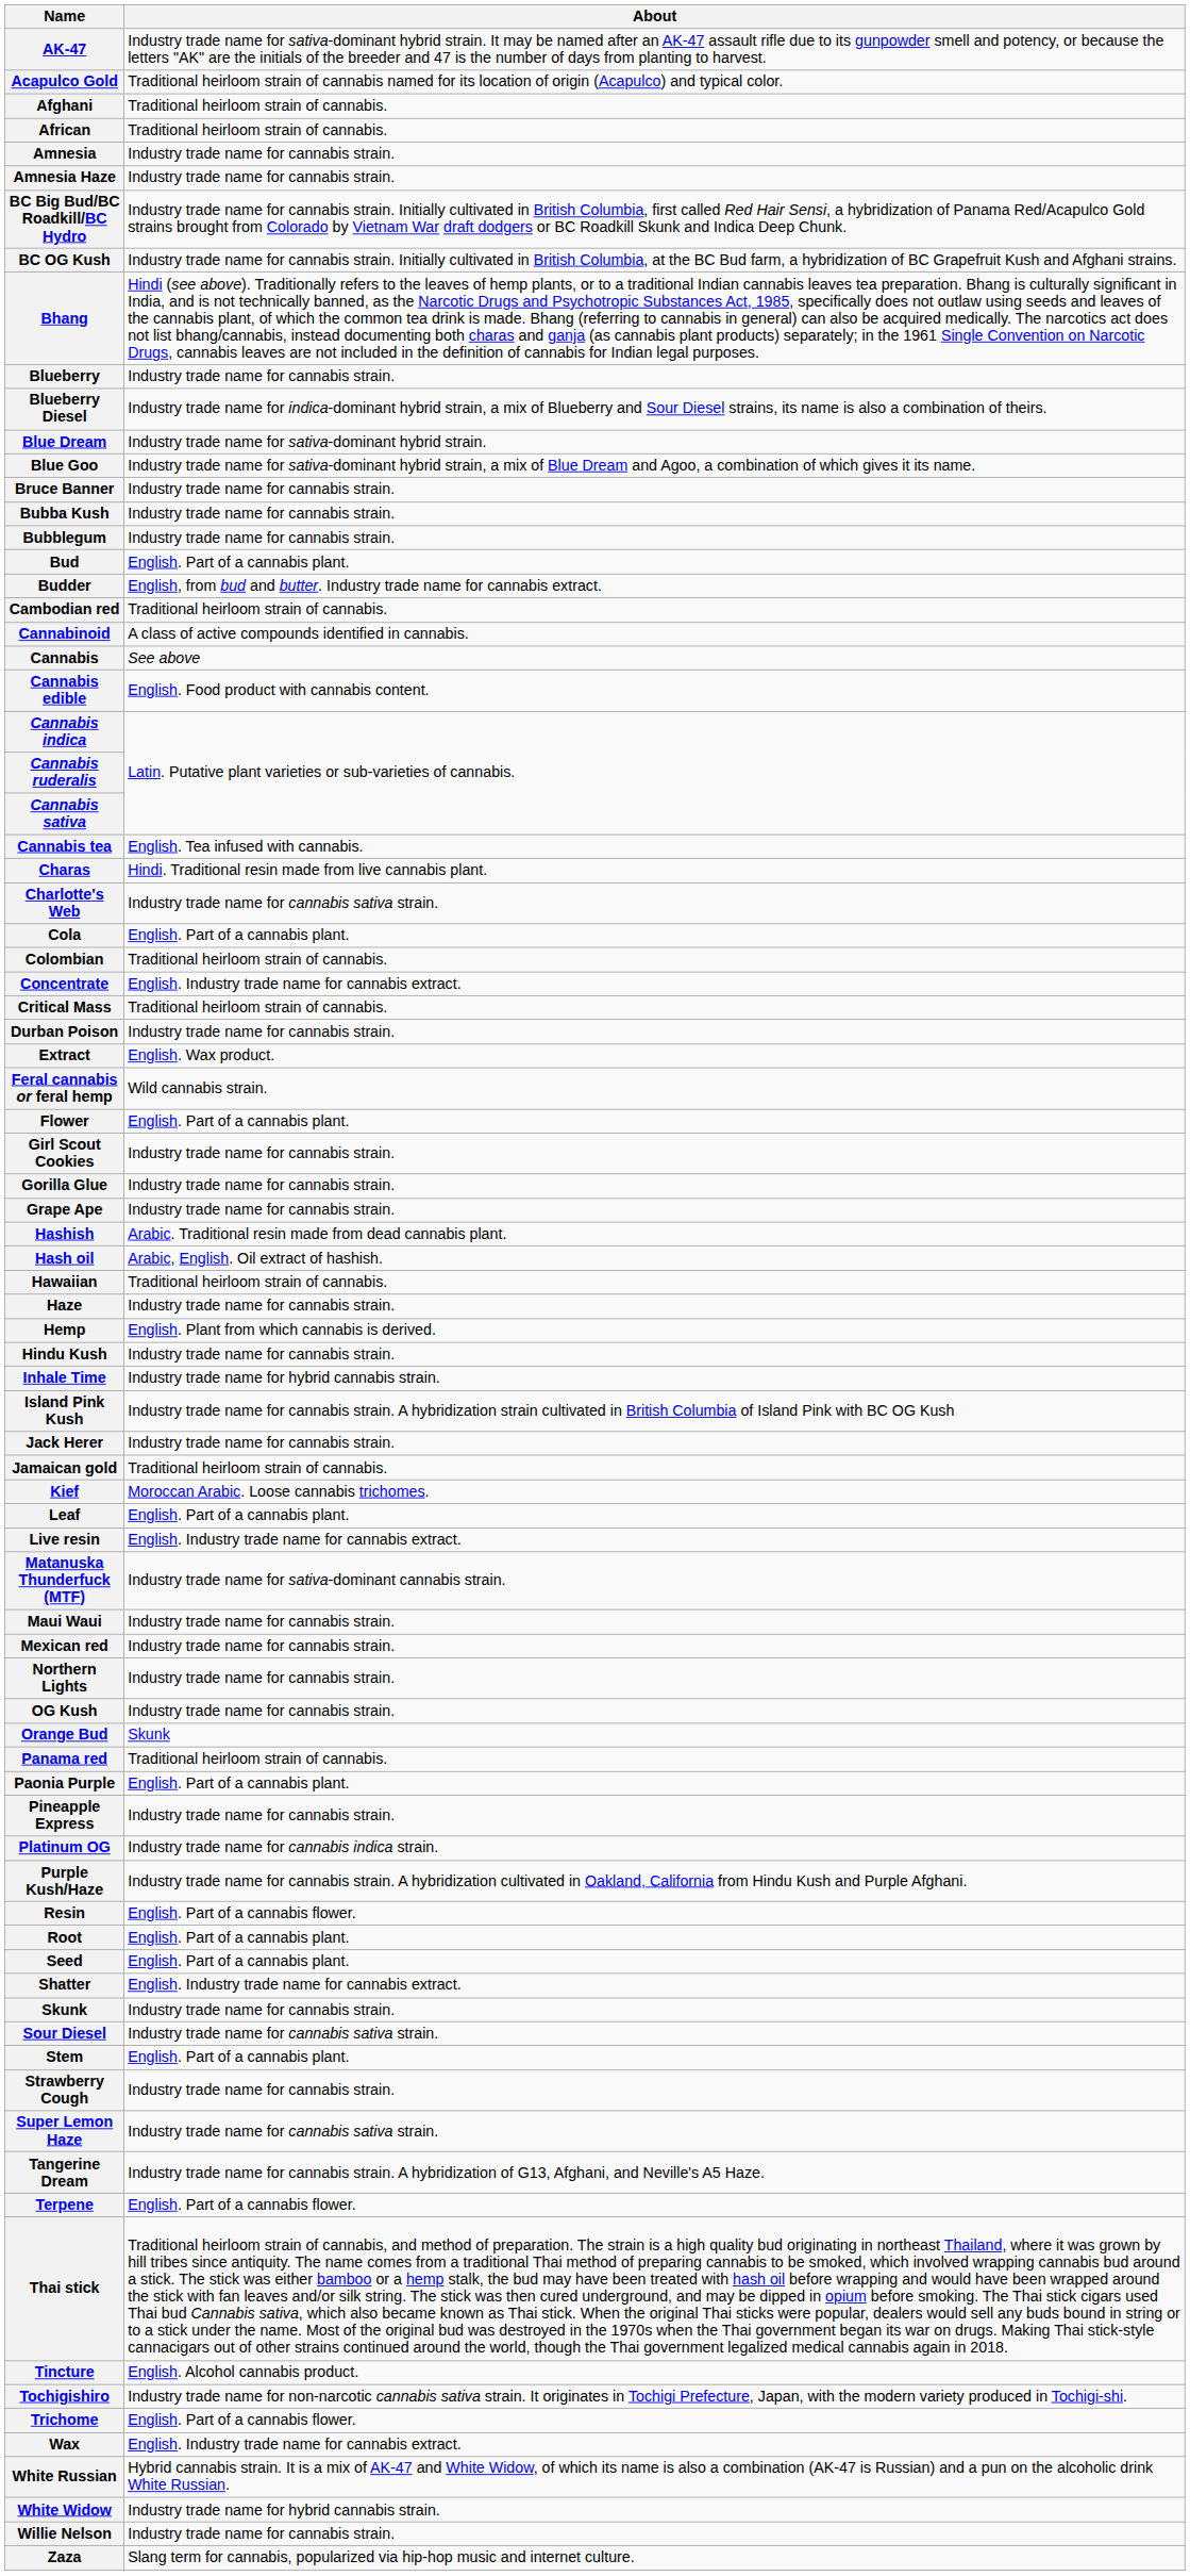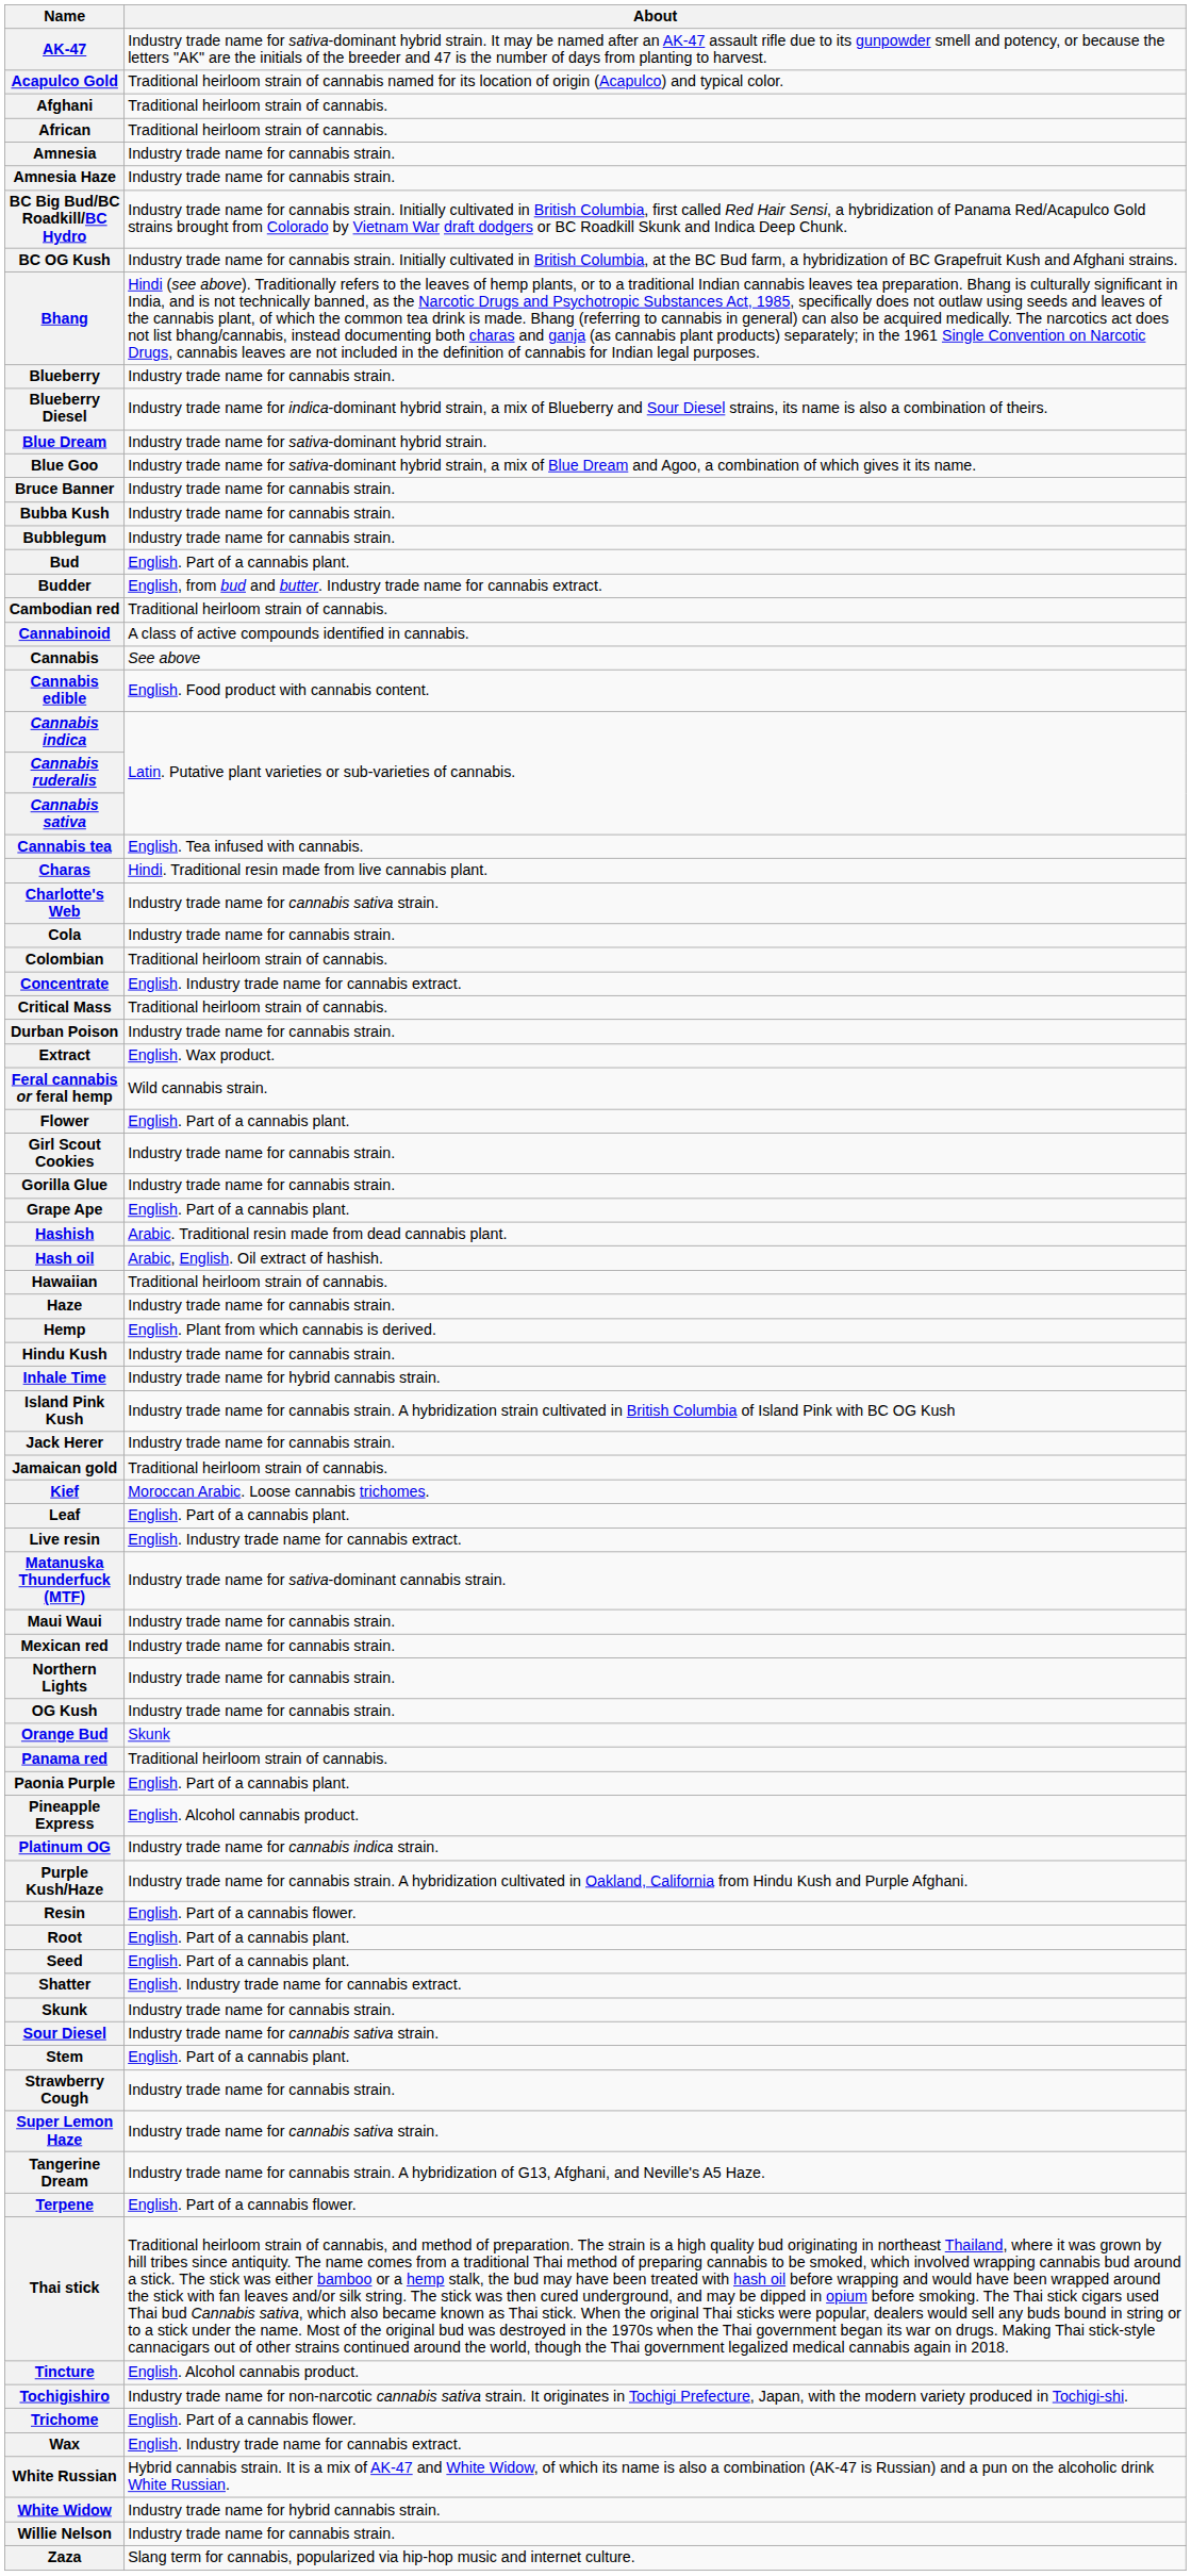Cola | About: English. Part of a cannabis plant. -> Industry trade name for cannabis strain.
Grape Ape | About: Industry trade name for cannabis strain. -> English. Part of a cannabis plant.
Pineapple Express | About: Industry trade name for cannabis strain. -> English. Alcohol cannabis product.
